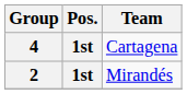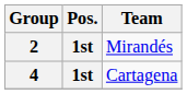rows swapped: 2 <-> 4
